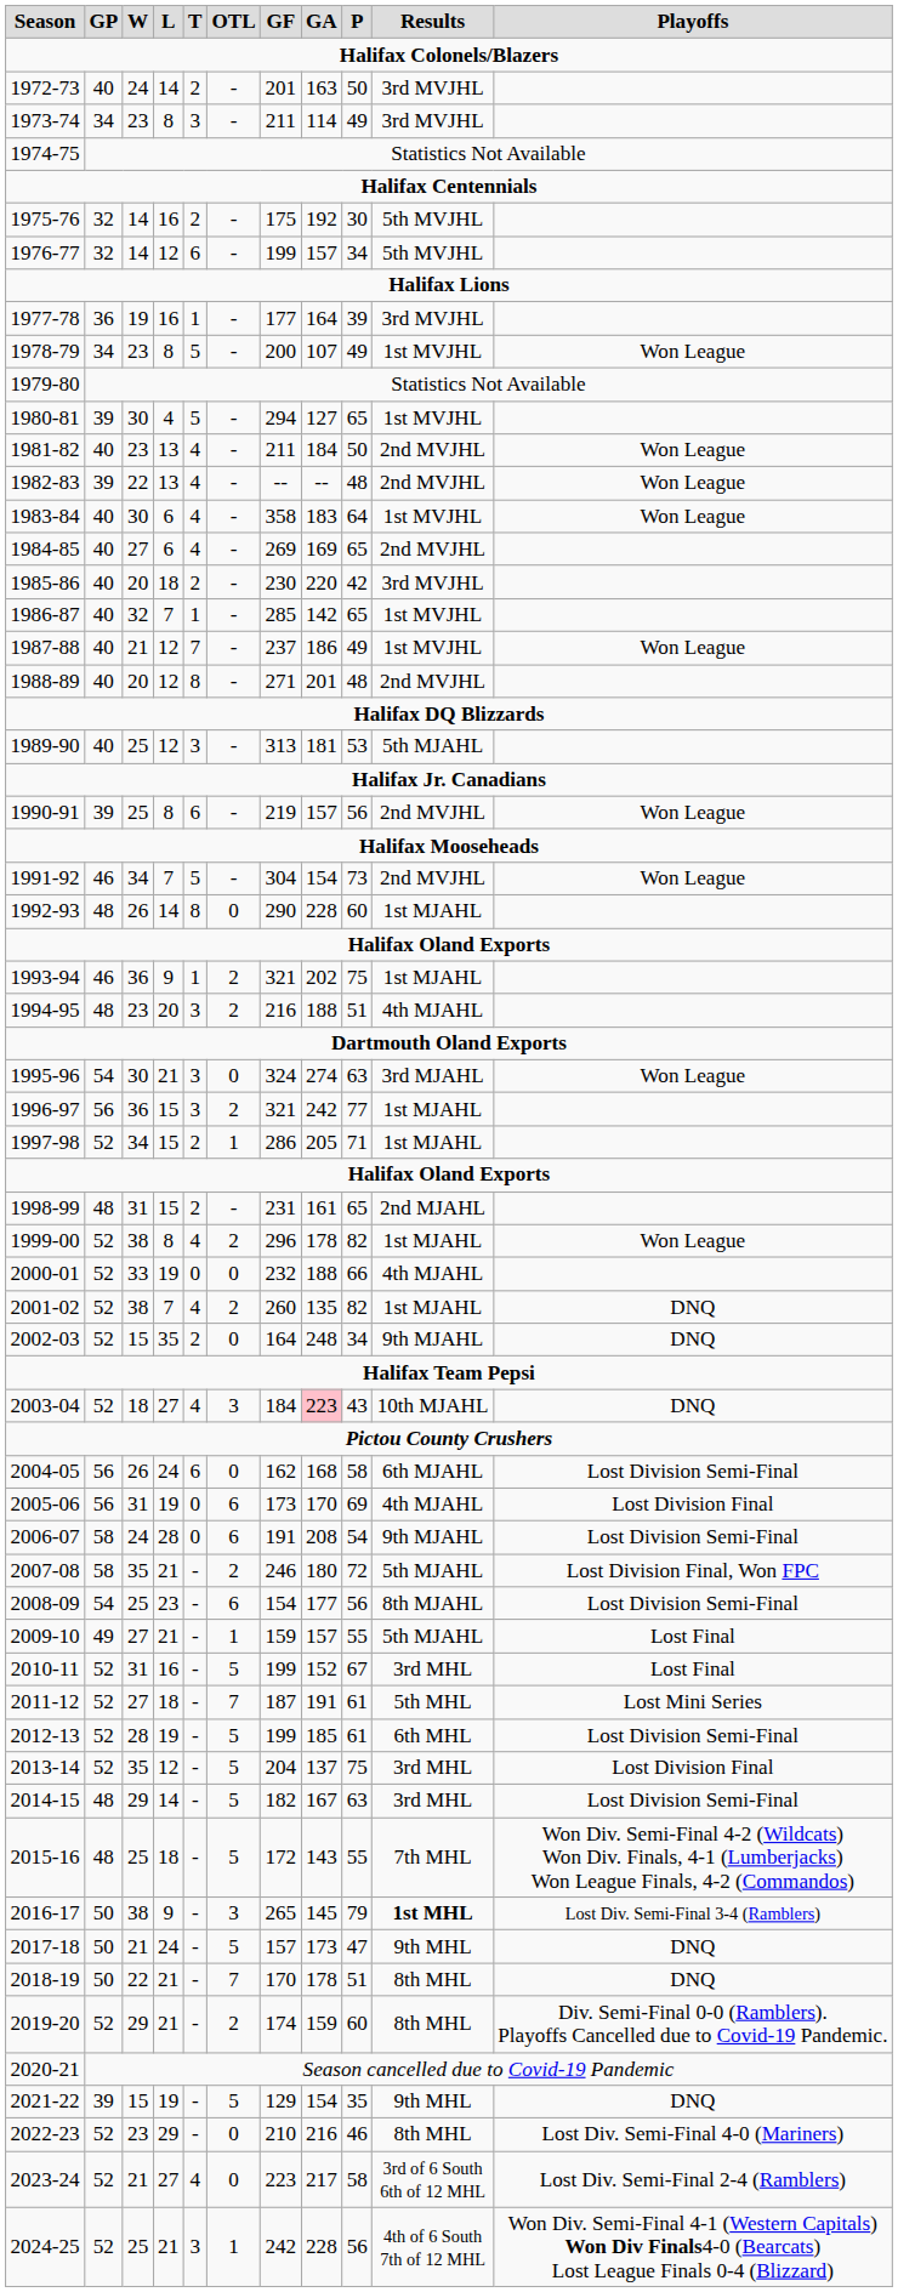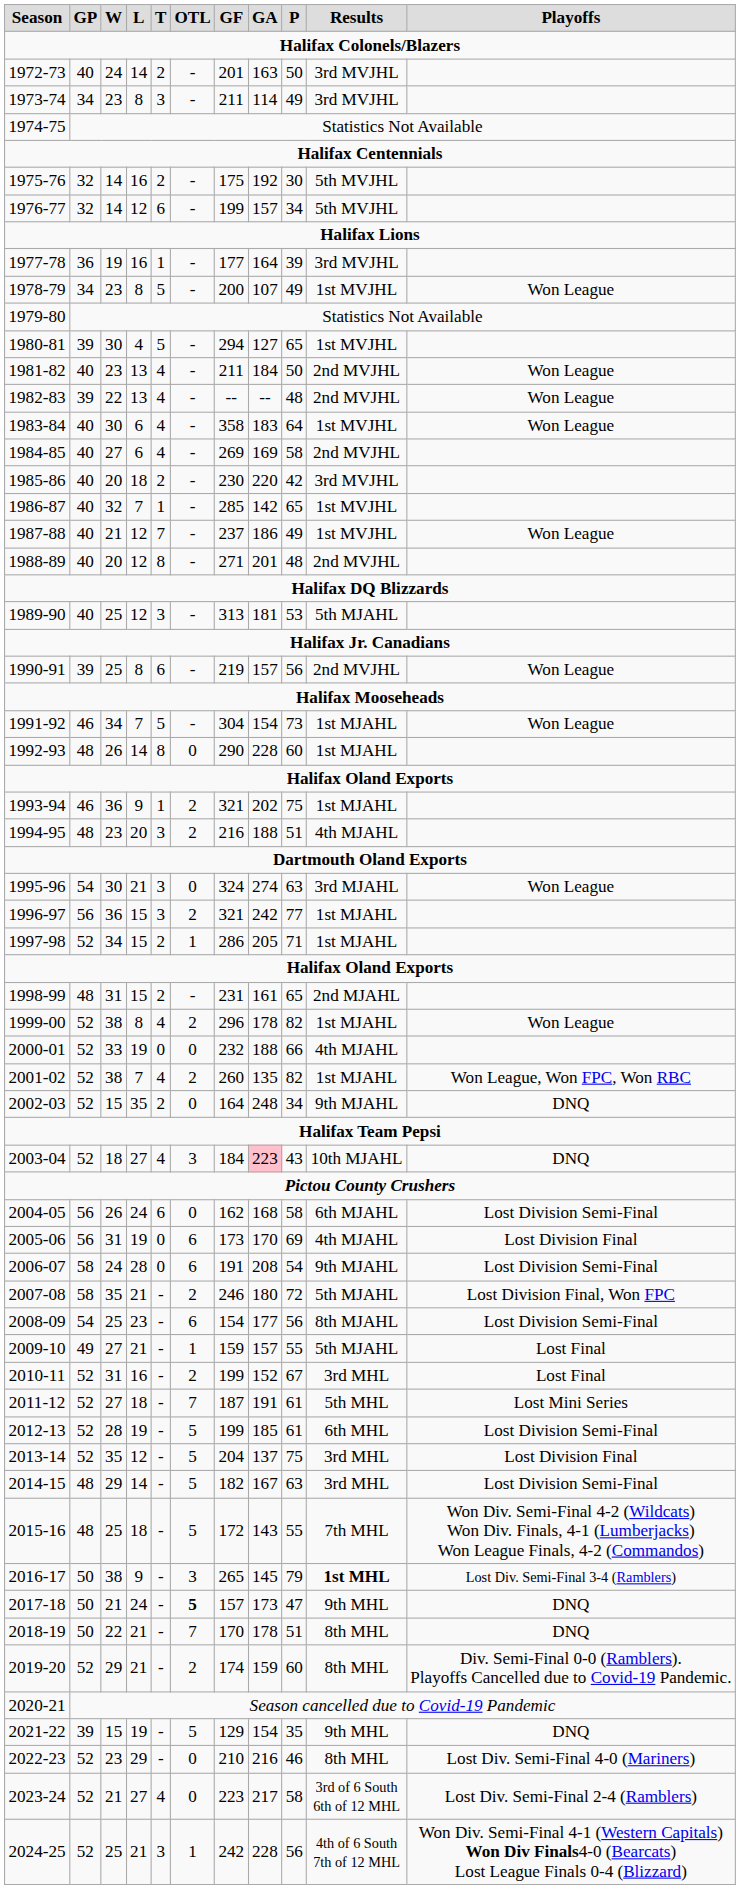1984-85 | P: 65 -> 58
1991-92 | Results: 2nd MVJHL -> 1st MJAHL
2001-02 | Playoffs: DNQ -> Won League, Won FPC, Won RBC
2010-11 | OTL: 5 -> 2
2017-18 | OTL: normal -> bold
